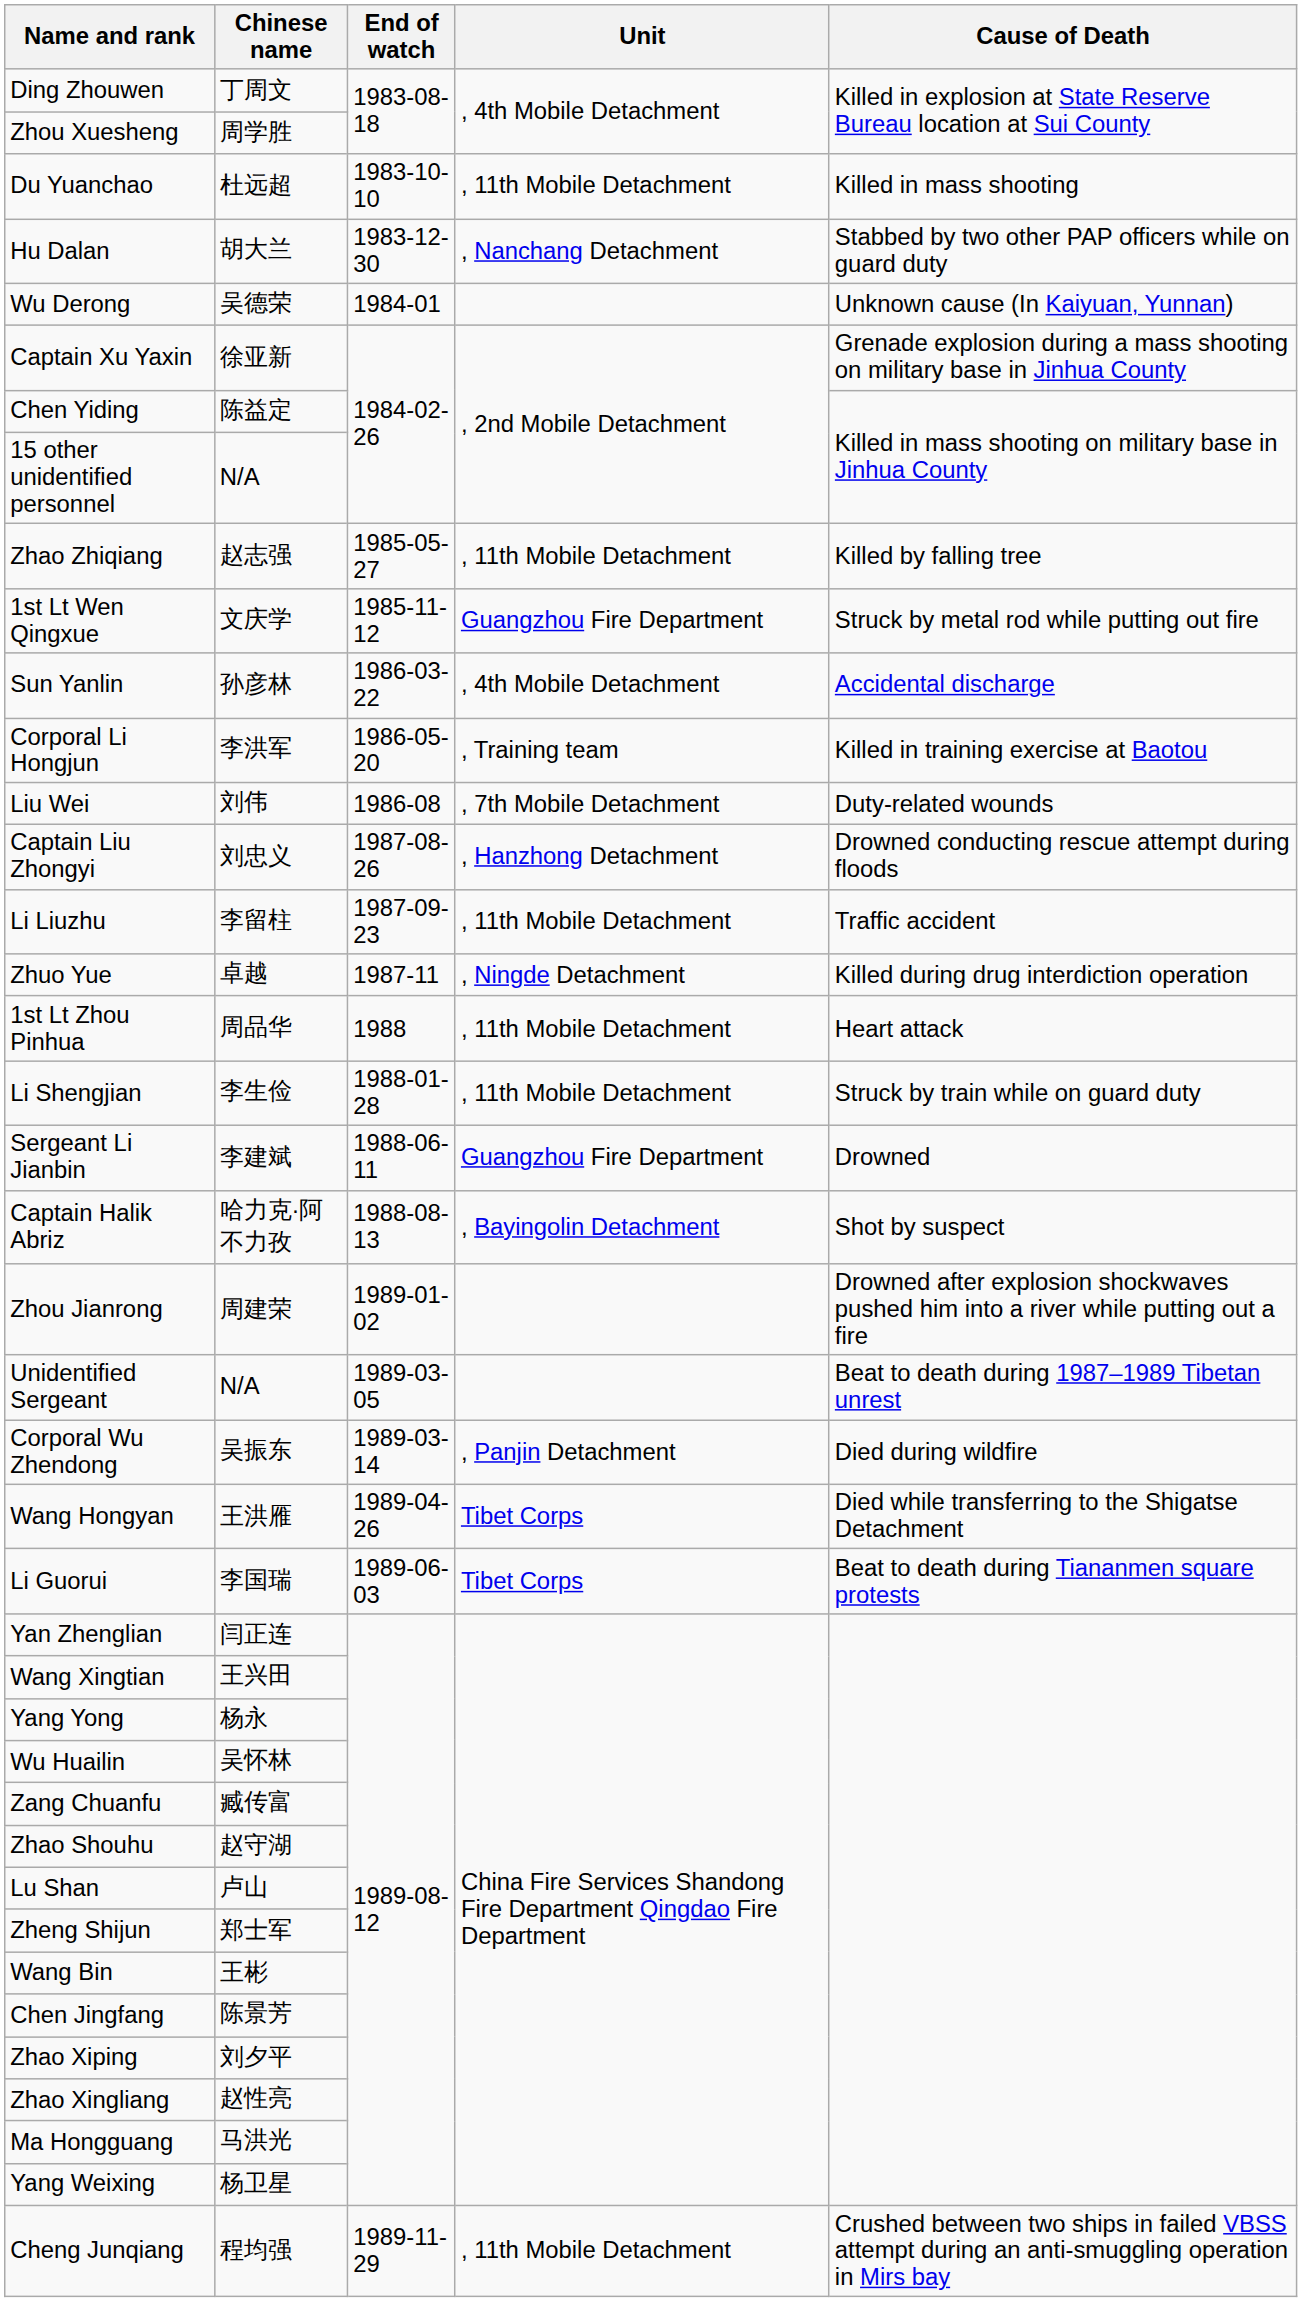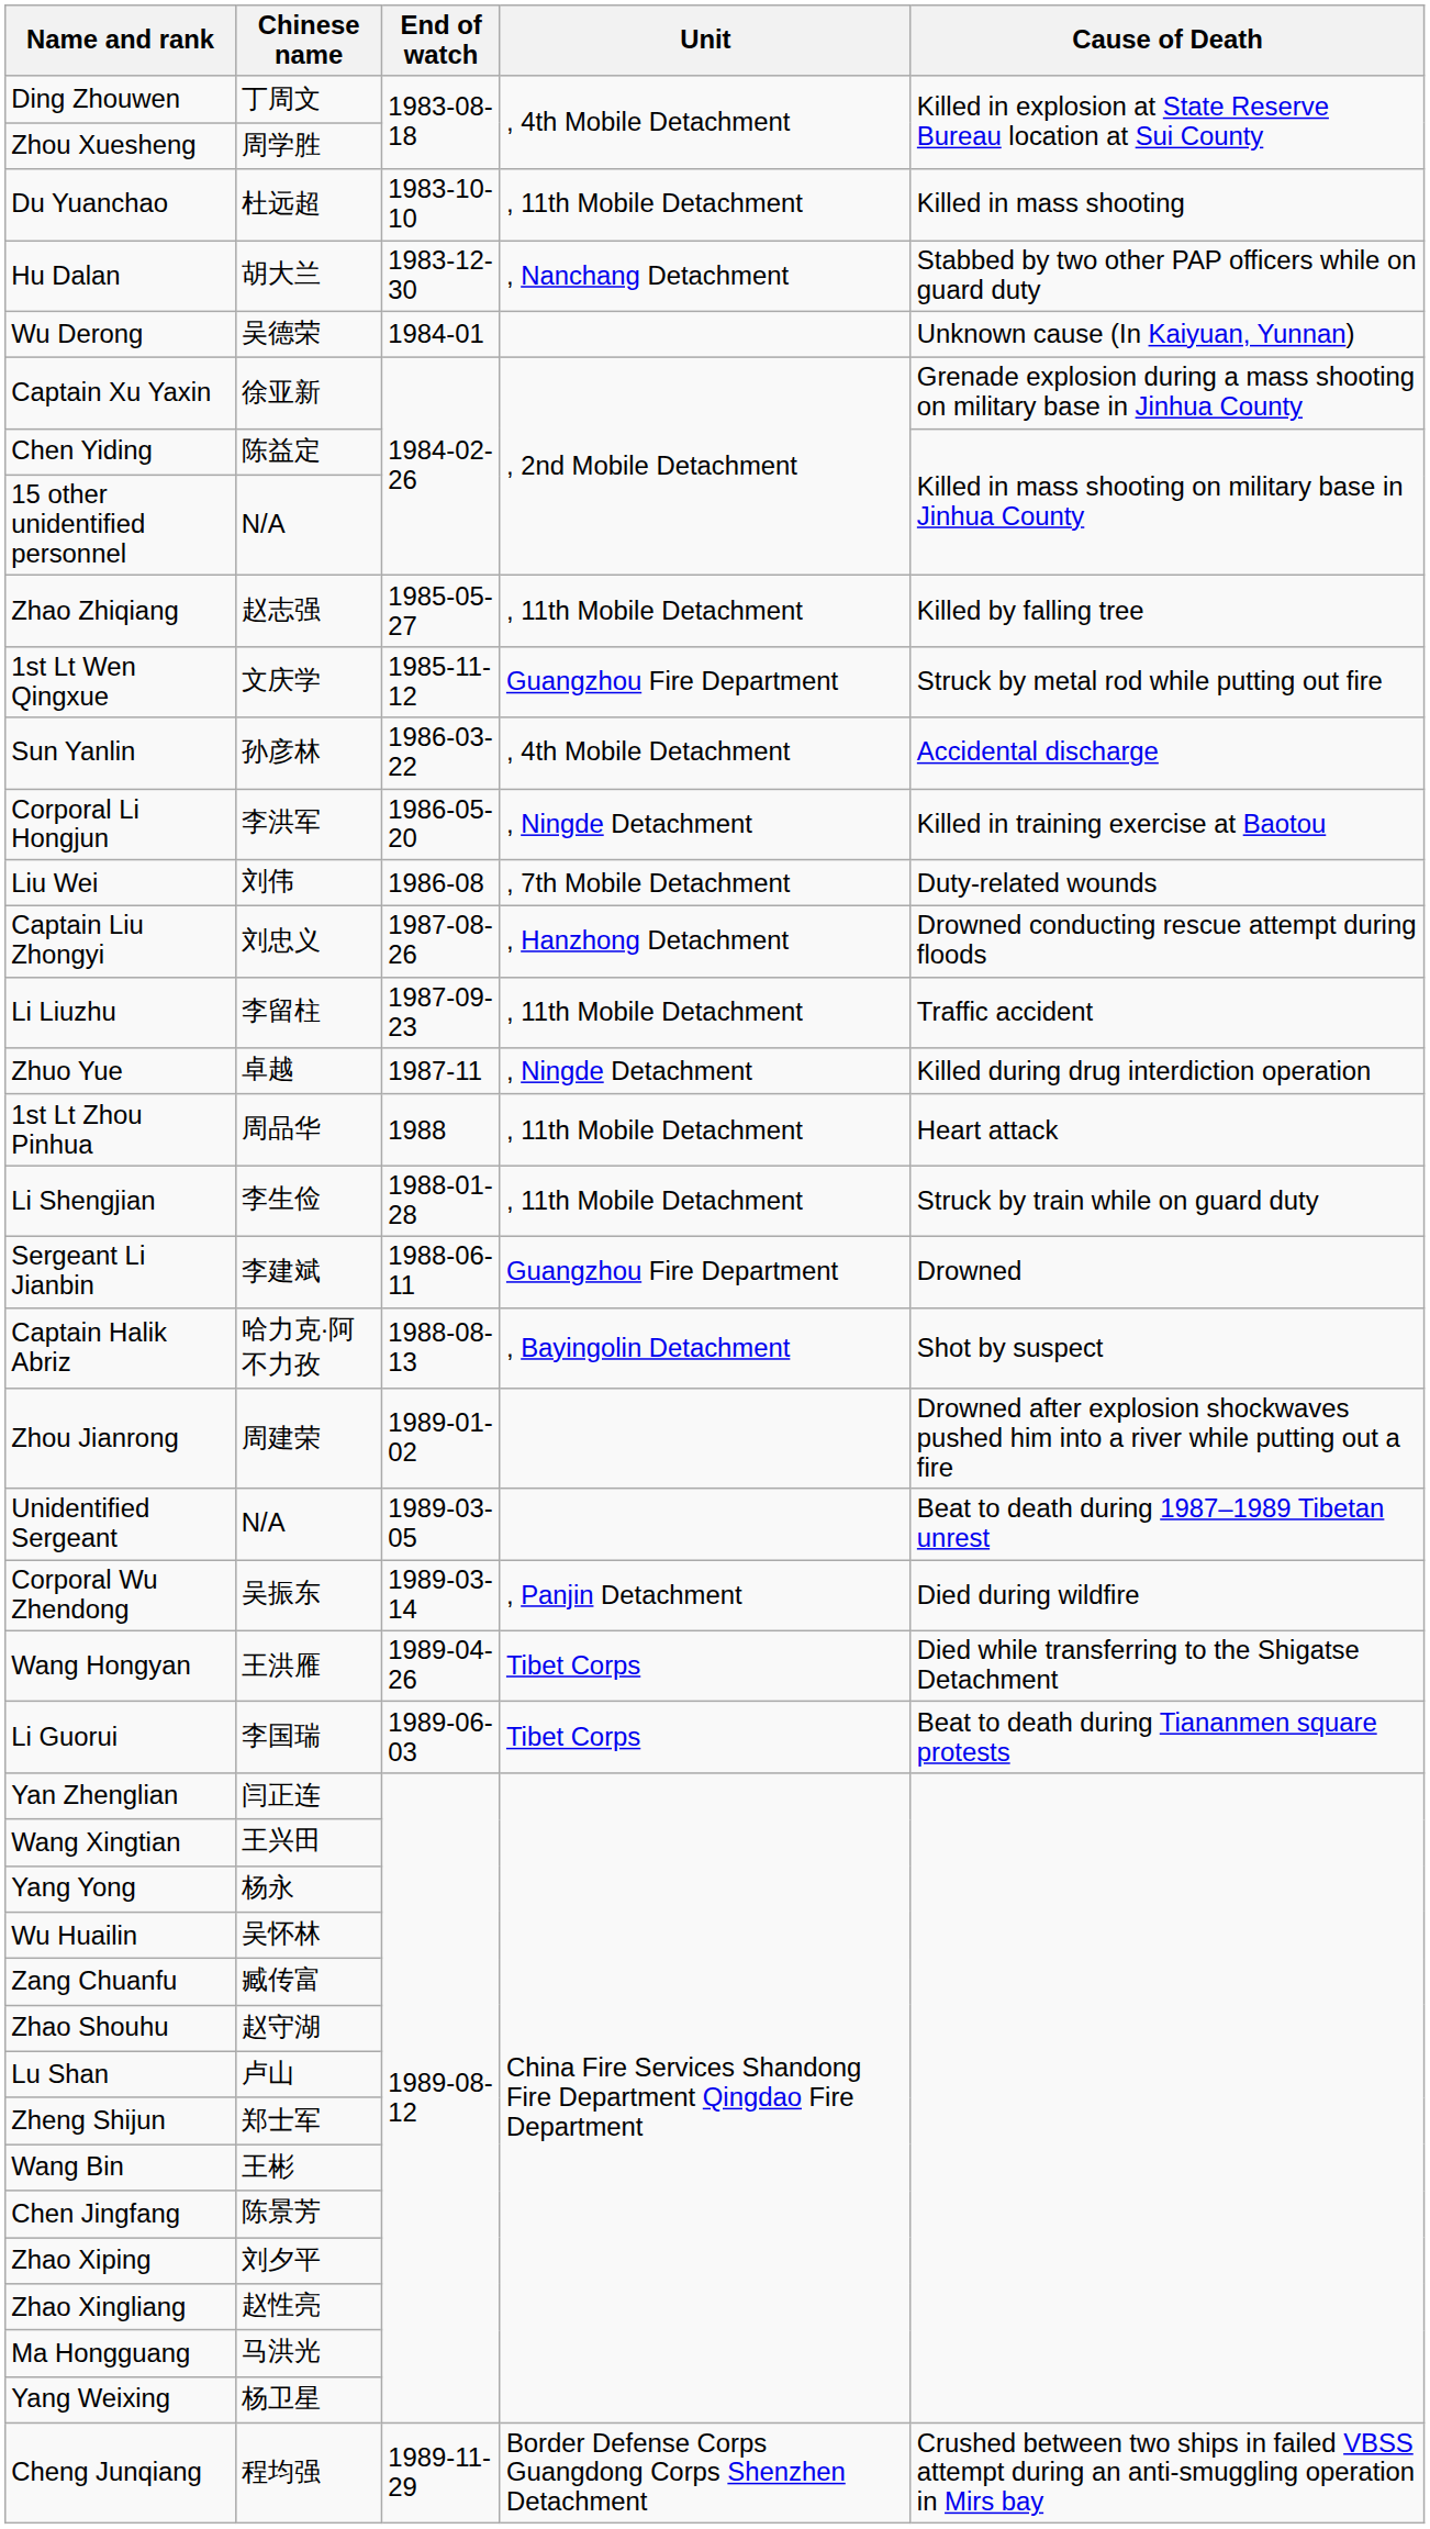Corporal Li Hongjun | Unit: , Training team -> , Ningde Detachment
Cheng Junqiang | Unit: , 11th Mobile Detachment -> Border Defense Corps Guangdong Corps Shenzhen Detachment
